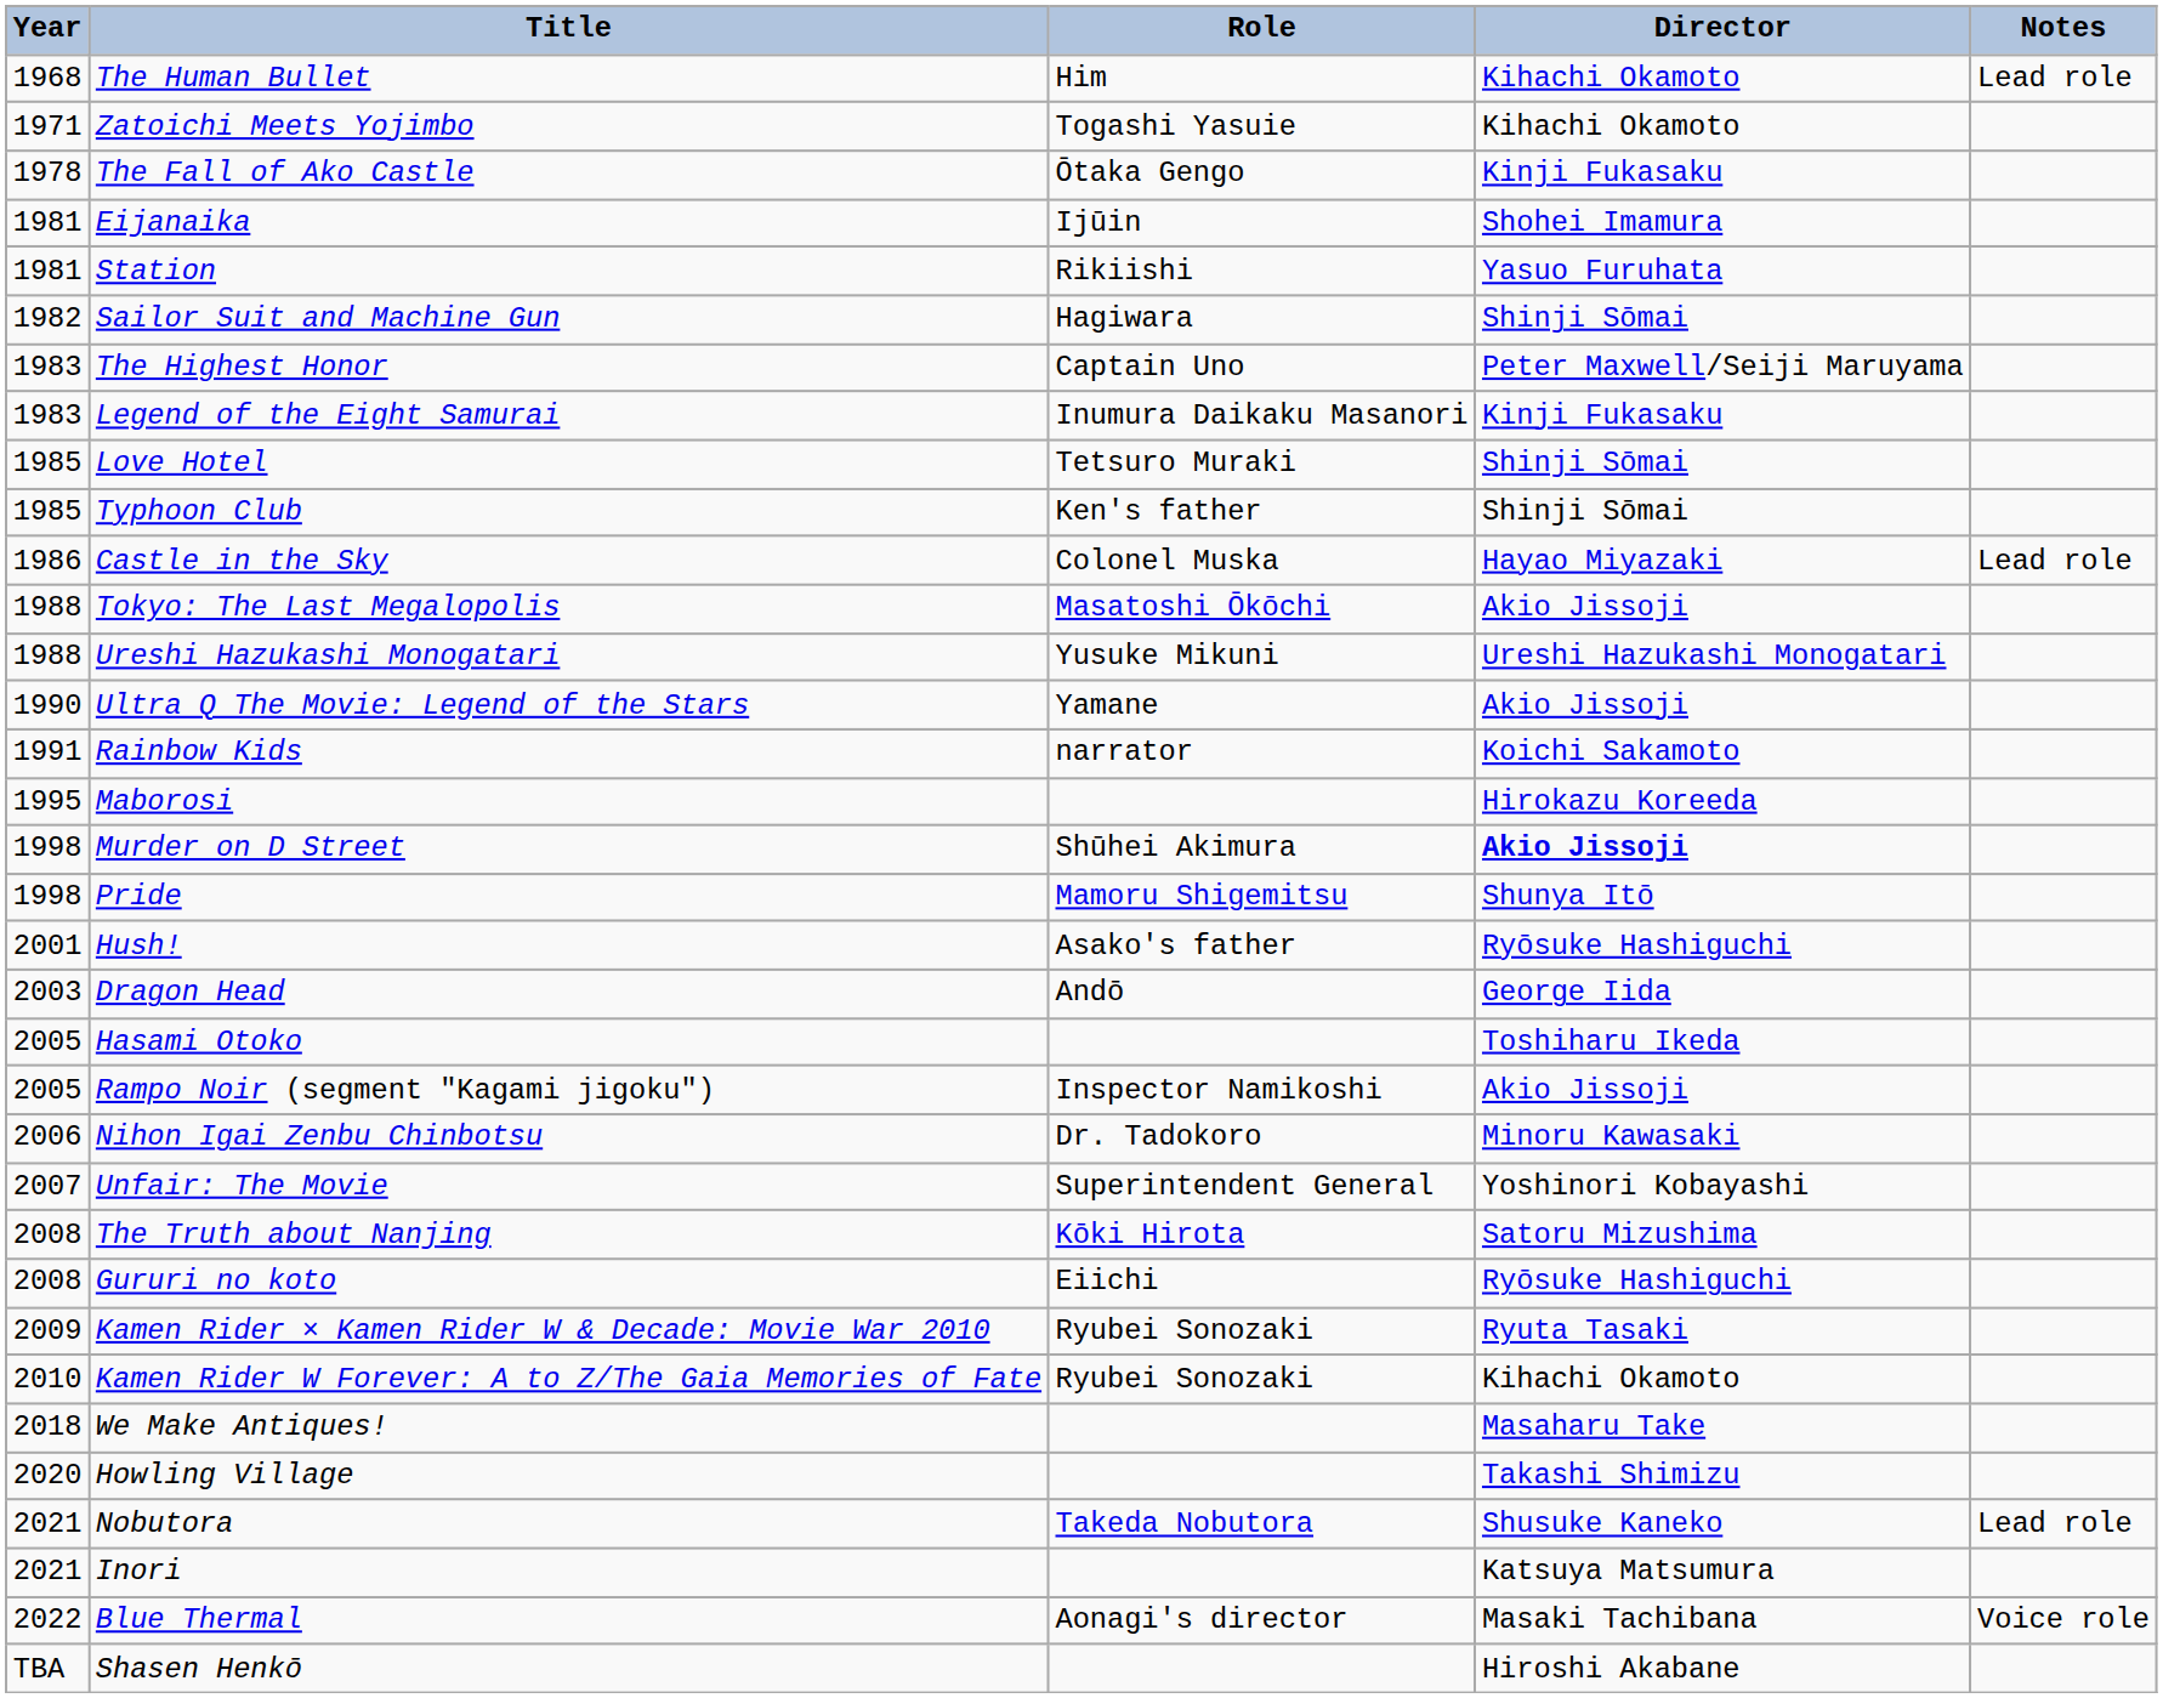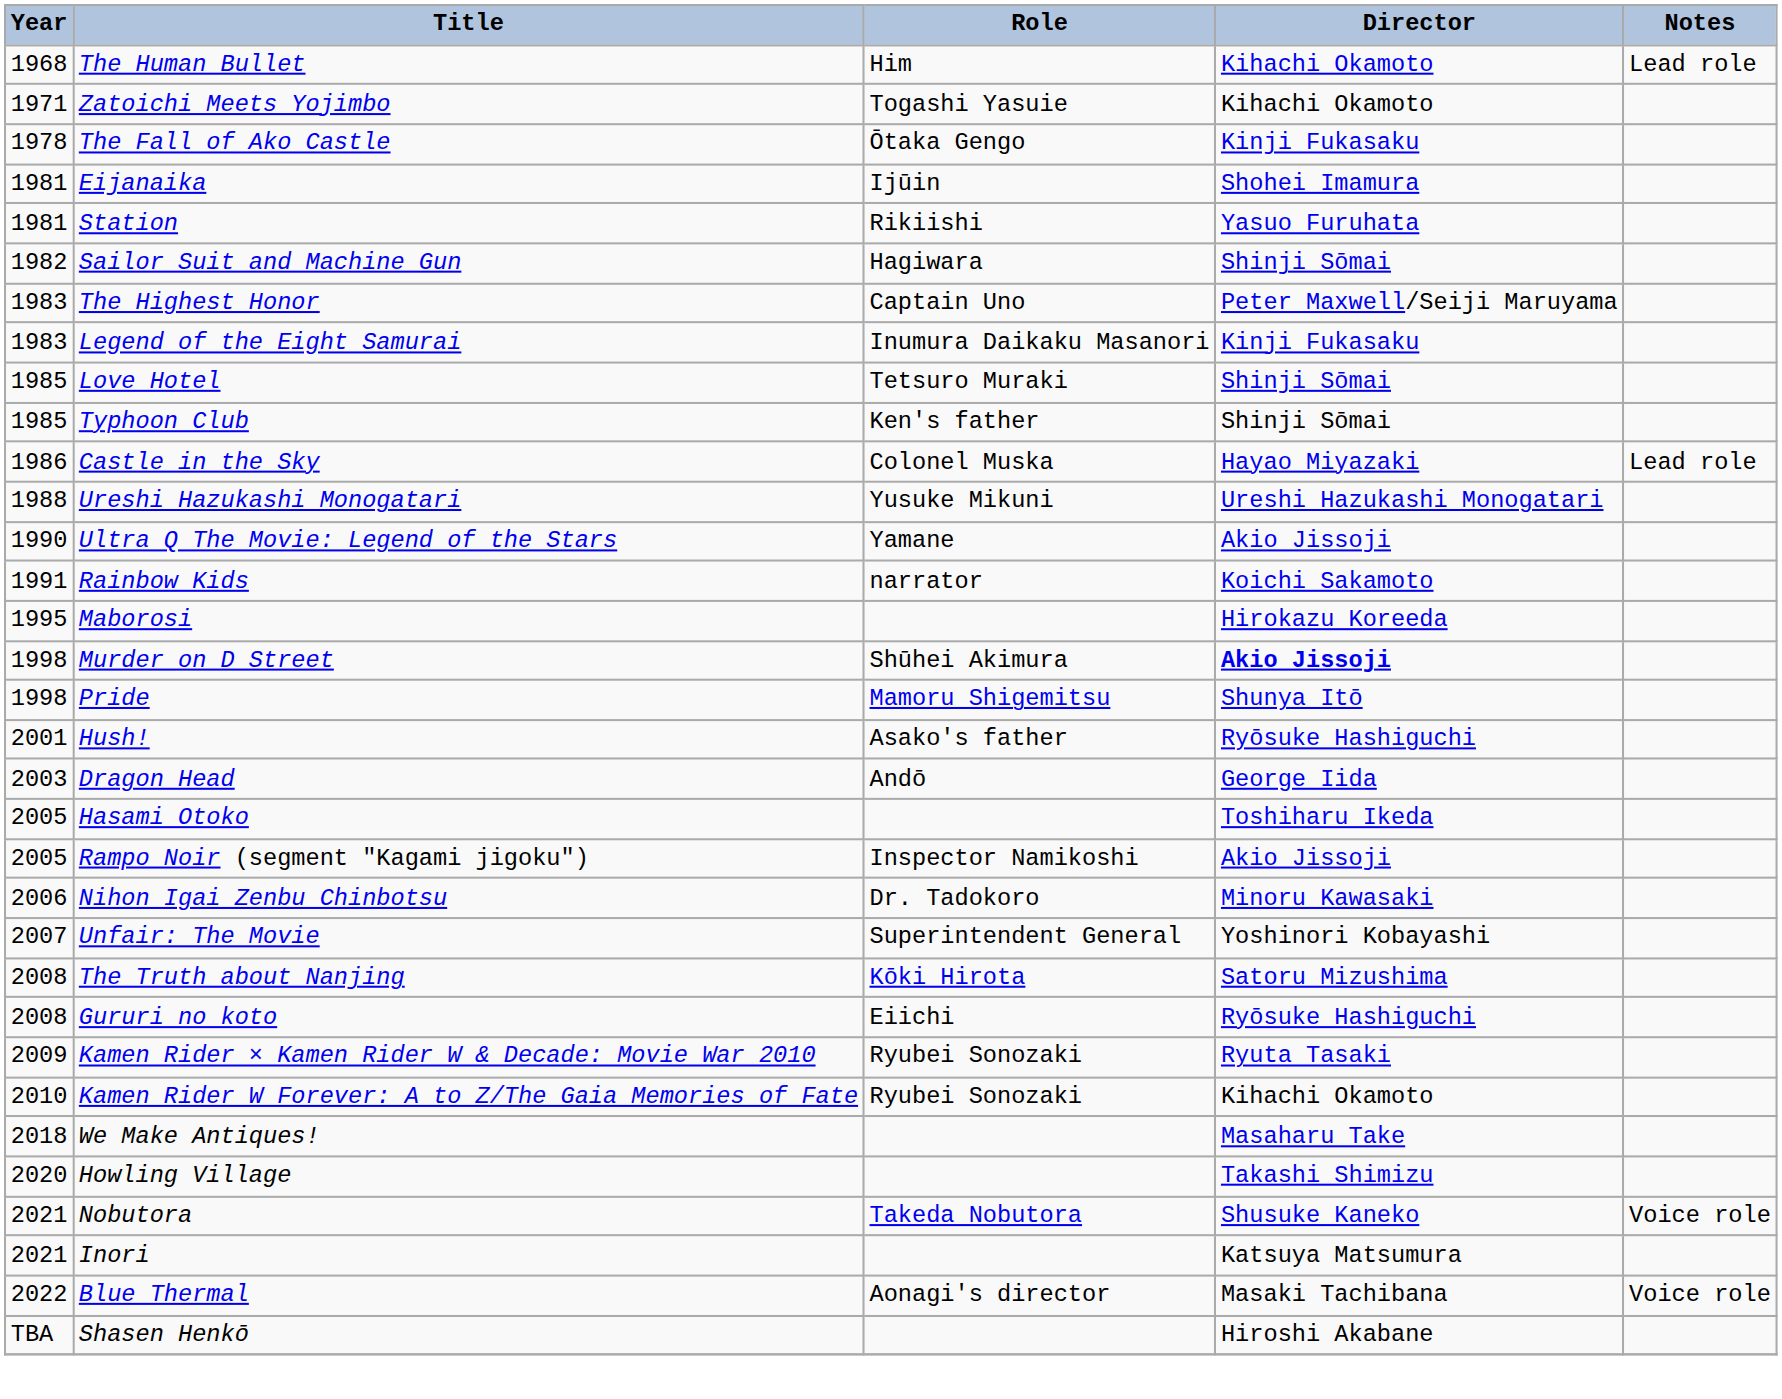- row: 1988 | Tokyo: The Last Megalopolis | Masatoshi Ōkōchi | Akio Jissoji
Nobutora | Notes: Lead role -> Voice role
